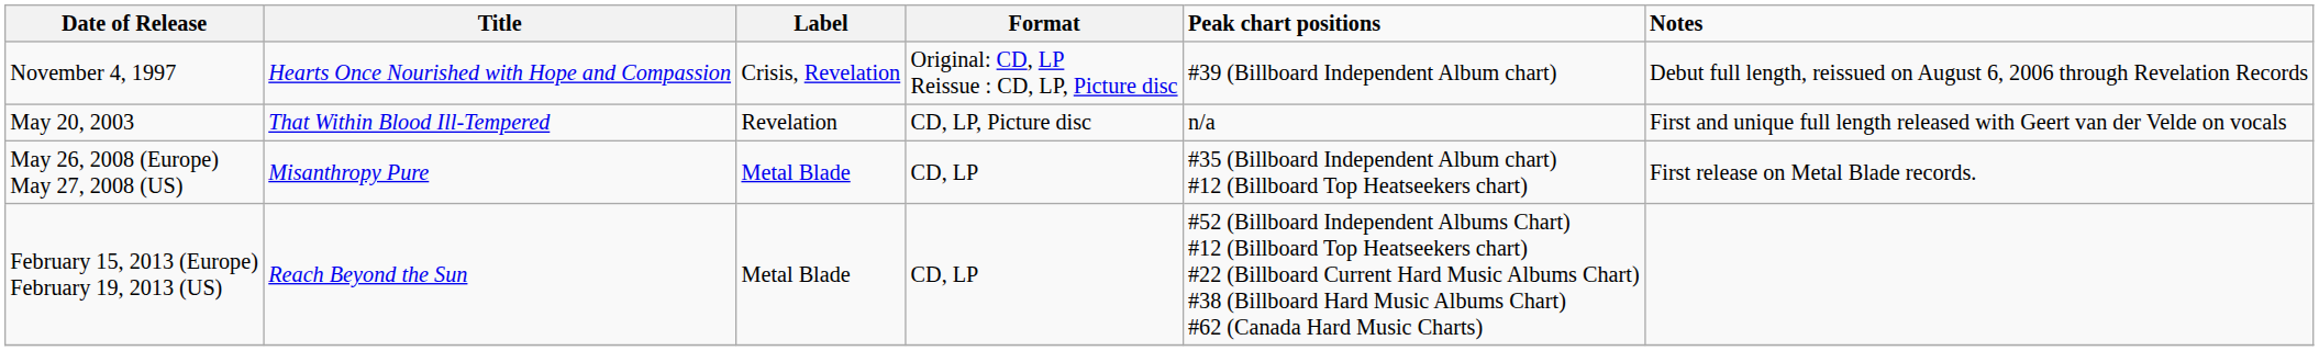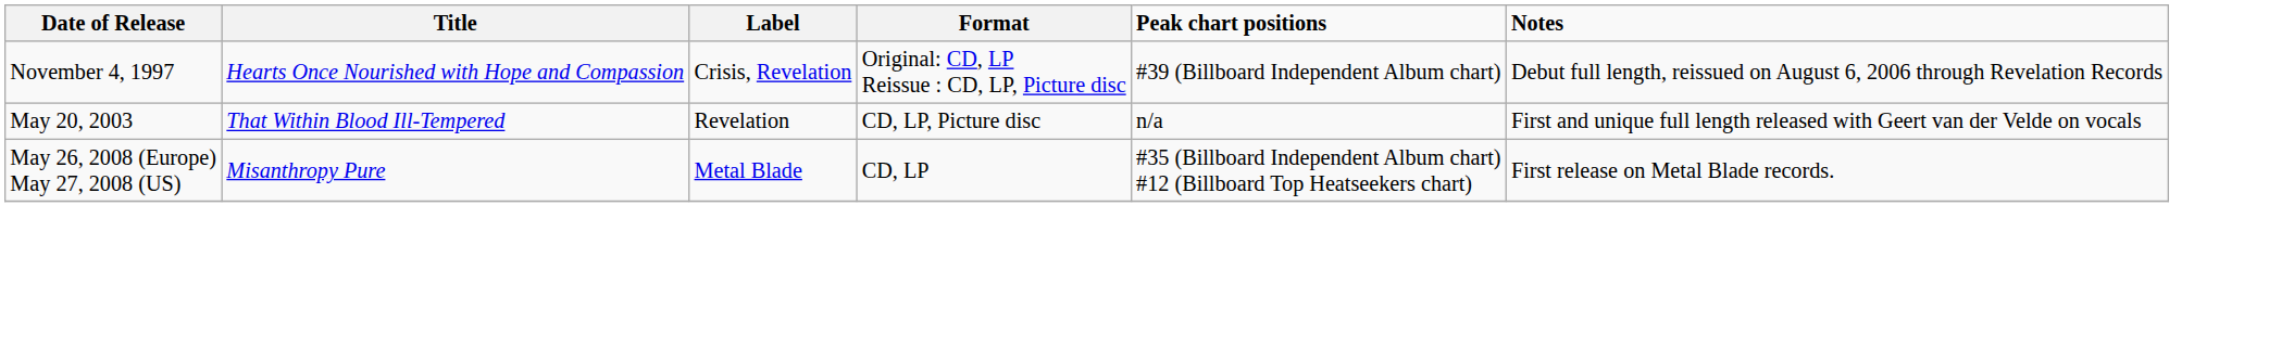- row: February 15, 2013 (Europe) February 19, 2013 (US) | Reach Beyond the Sun | Metal Blade | CD, LP | #52 (Billboard Independent Albums Chart) #12 (Billboard Top Heatseekers chart) #22 (Billboard Current Hard Music Albums Chart) #38 (Billboard Hard Music Albums Chart) #62 (Canada Hard Music Charts)
